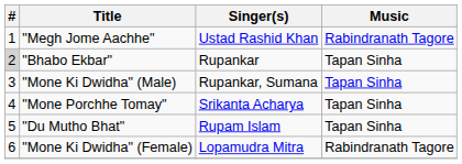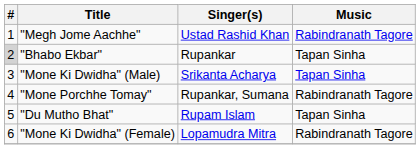"Mone Ki Dwidha" (Male) | Singer(s): Rupankar, Sumana -> Srikanta Acharya
"Mone Porchhe Tomay" | Singer(s): Srikanta Acharya -> Rupankar, Sumana
"Mone Porchhe Tomay" | Music: Tapan Sinha -> Rabindranath Tagore
